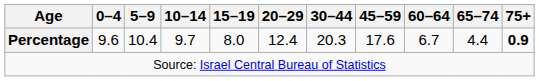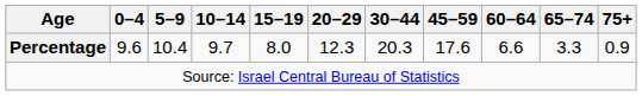Percentage | 20–29: 12.4 -> 12.3
Percentage | 60–64: 6.7 -> 6.6
Percentage | 65–74: 4.4 -> 3.3
Percentage | 75+: bold -> normal
